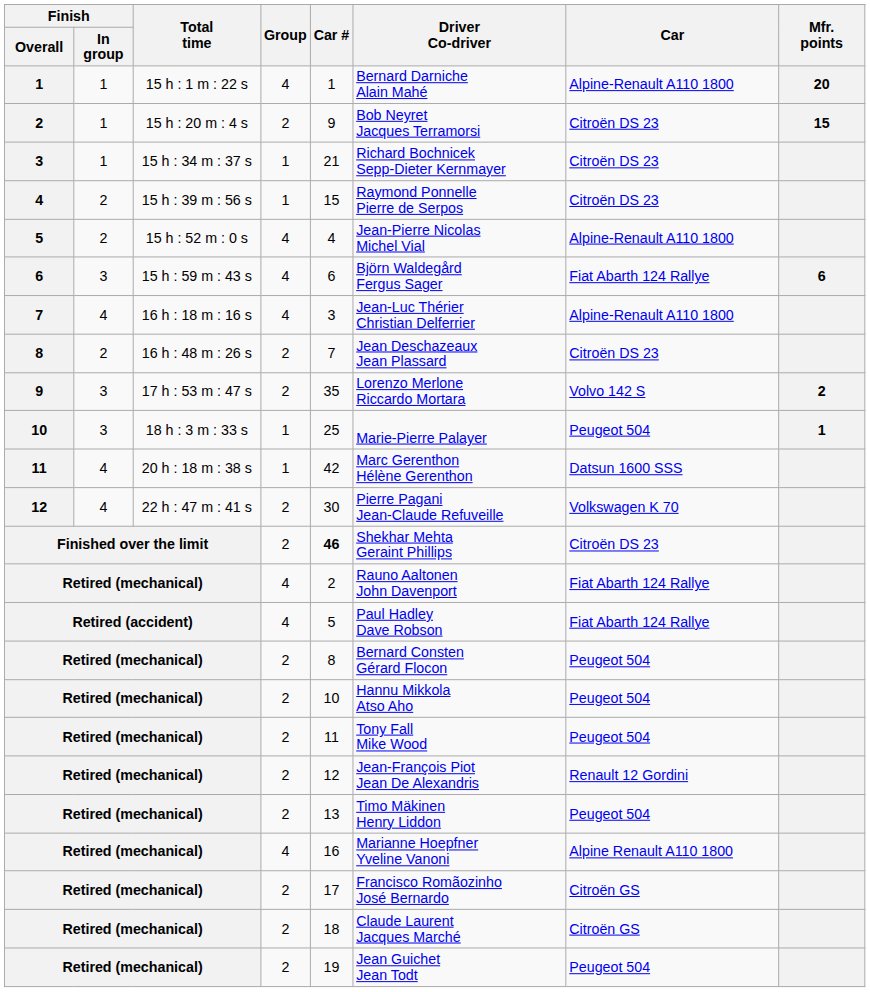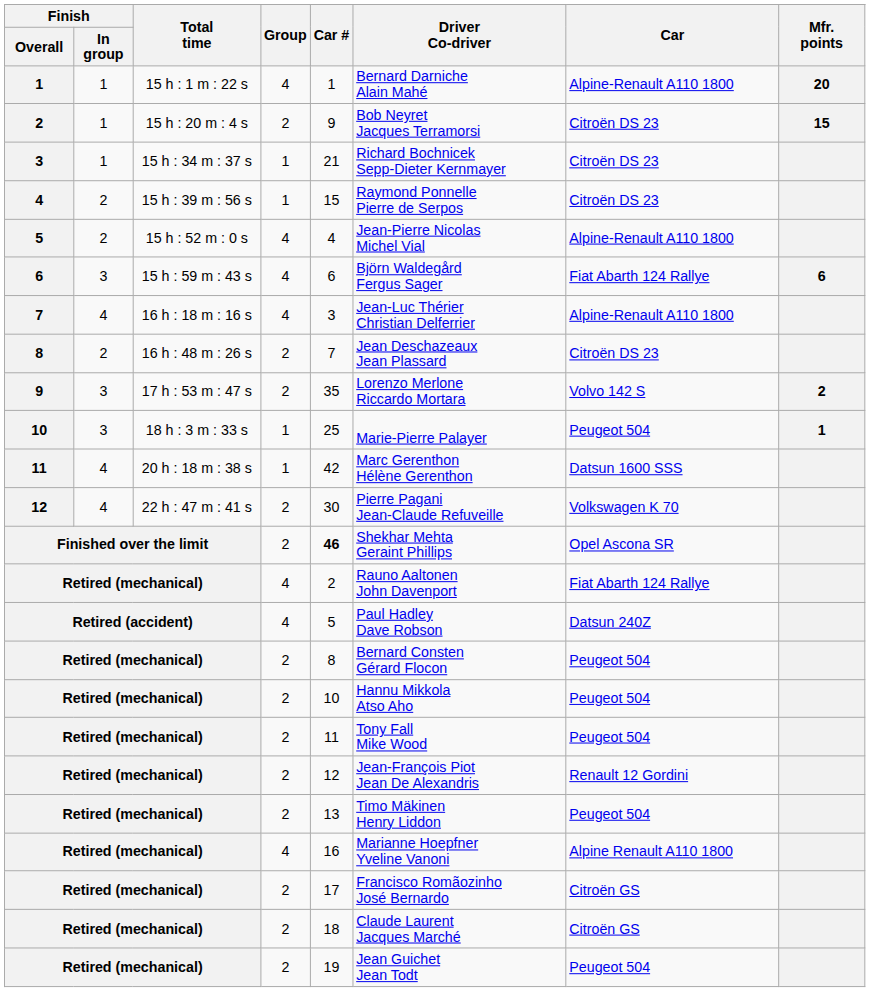Finished over the limit | Car: Citroën DS 23 -> Opel Ascona SR
Retired (accident) | Car: Fiat Abarth 124 Rallye -> Datsun 240Z
